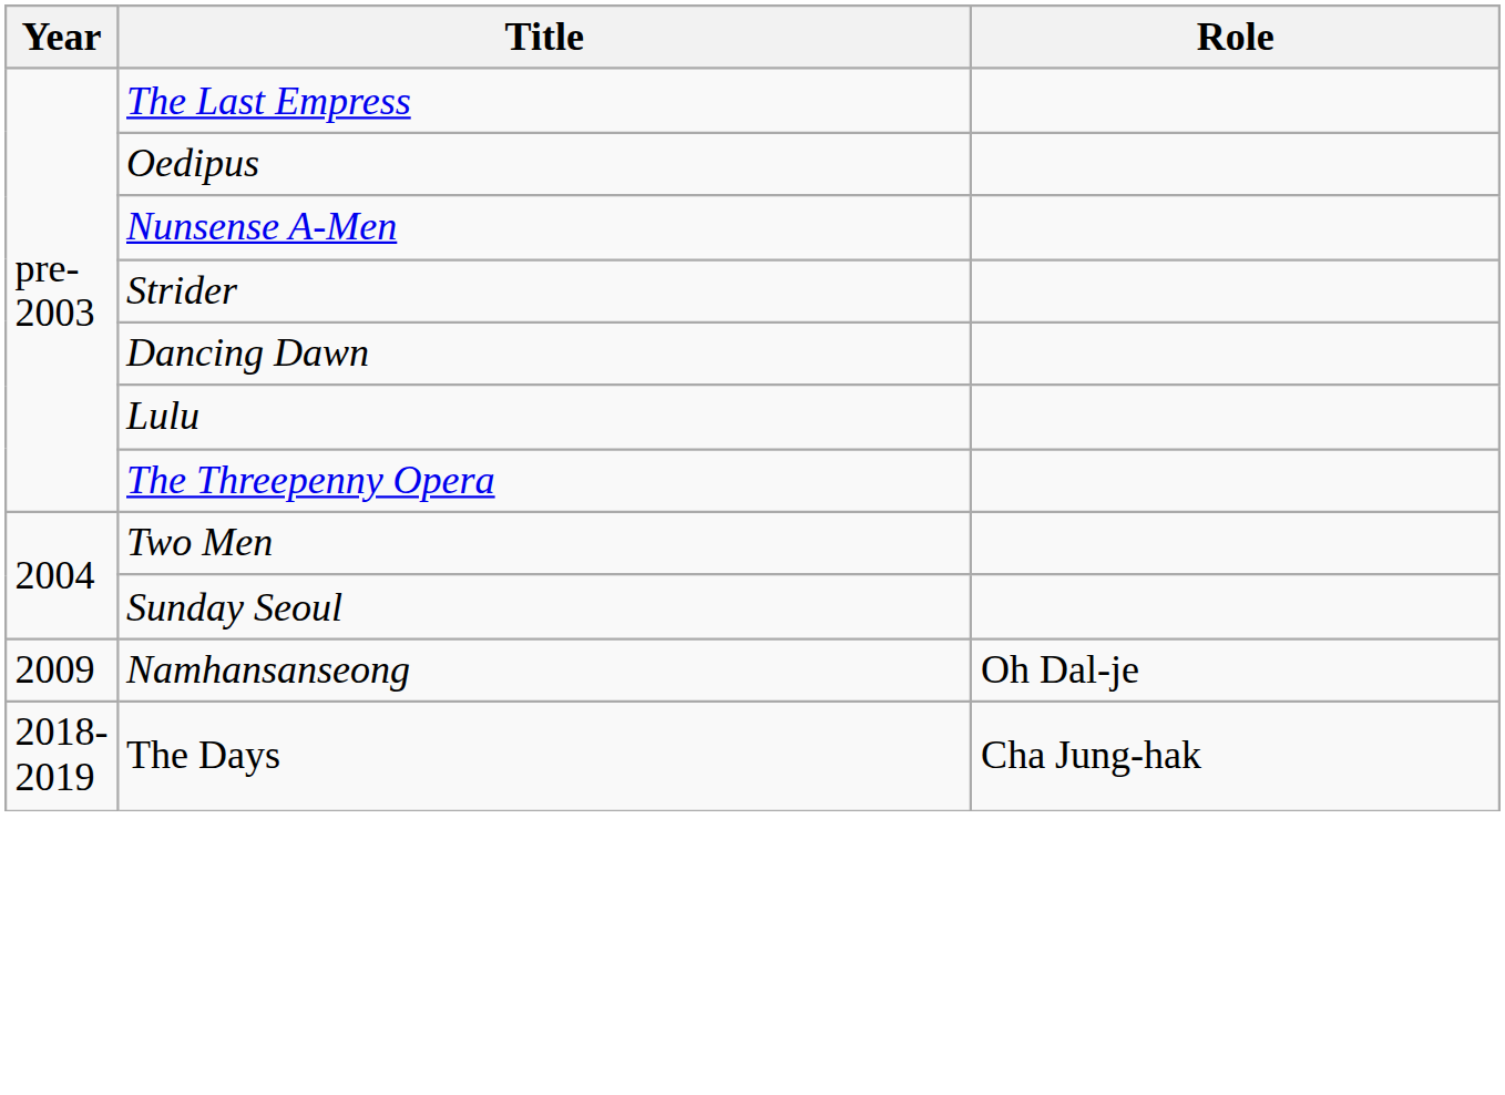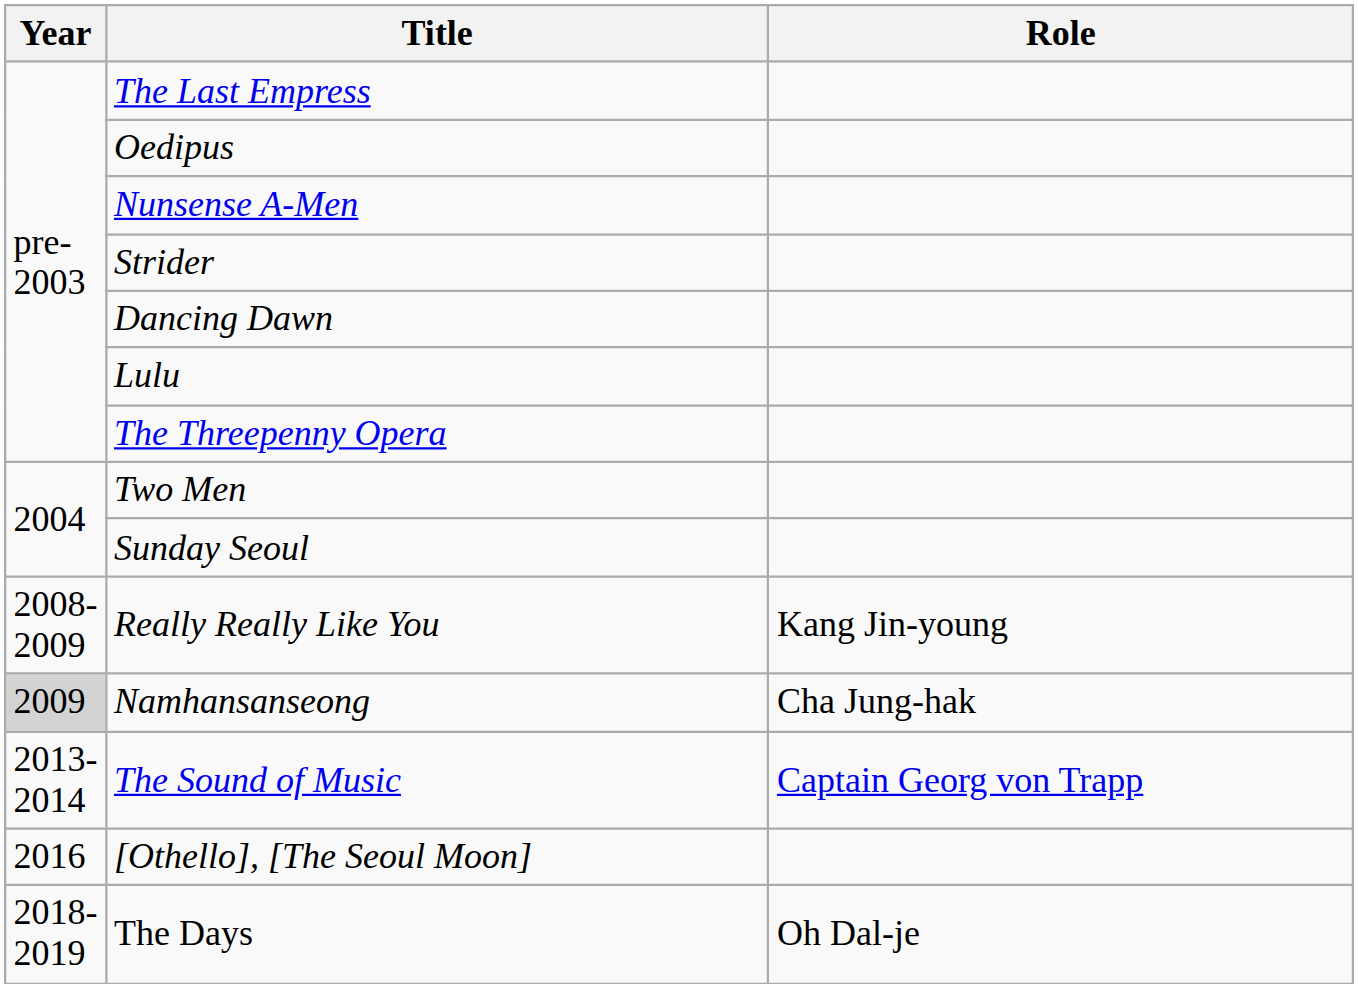+ row: 2008-2009 | Really Really Like You | Kang Jin-young
Namhansanseong | Year: no background -> lightgrey background
Namhansanseong | Role: Oh Dal-je -> Cha Jung-hak
+ row: 2013-2014 | The Sound of Music | Captain Georg von Trapp
+ row: 2016 | [Othello], [The Seoul Moon]
The Days | Role: Cha Jung-hak -> Oh Dal-je
